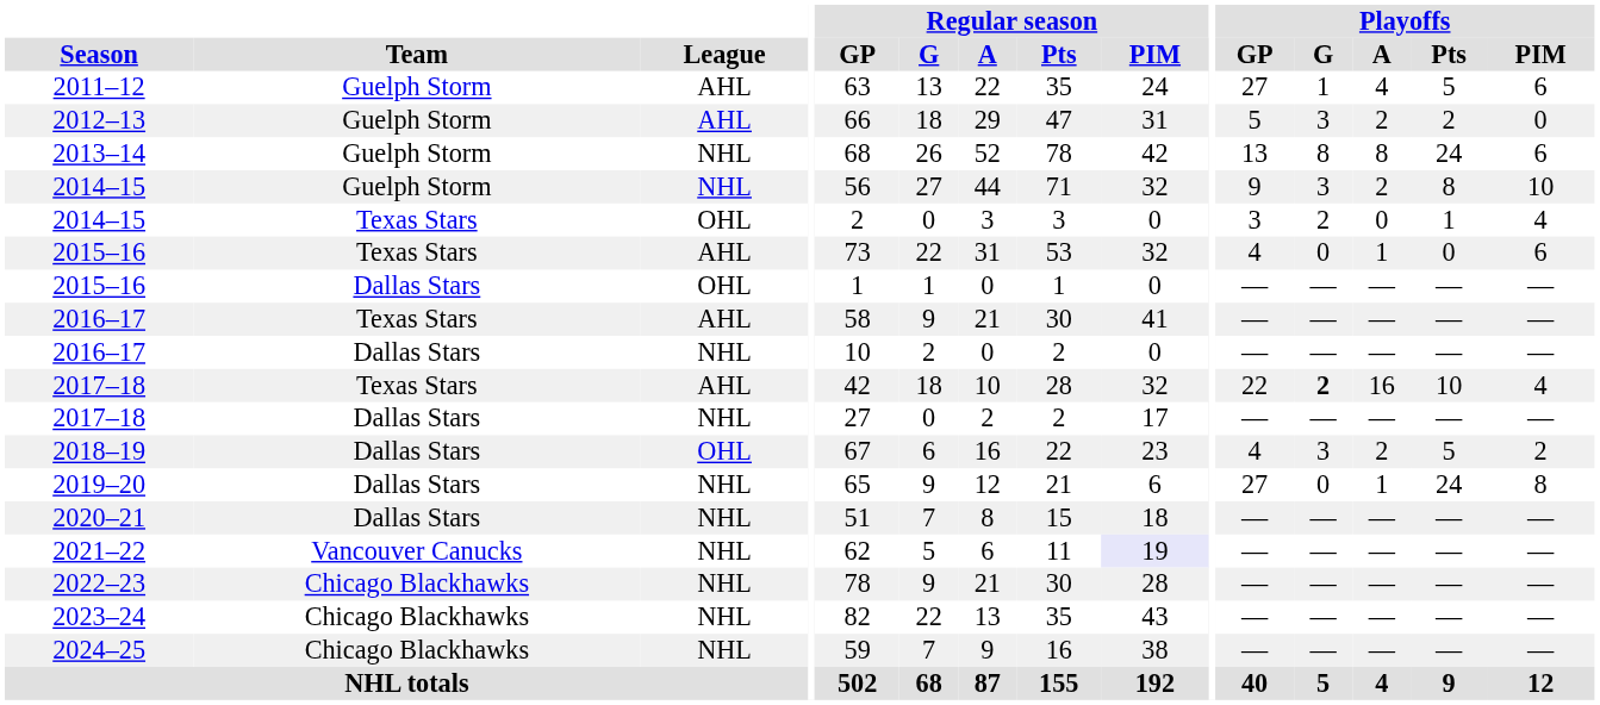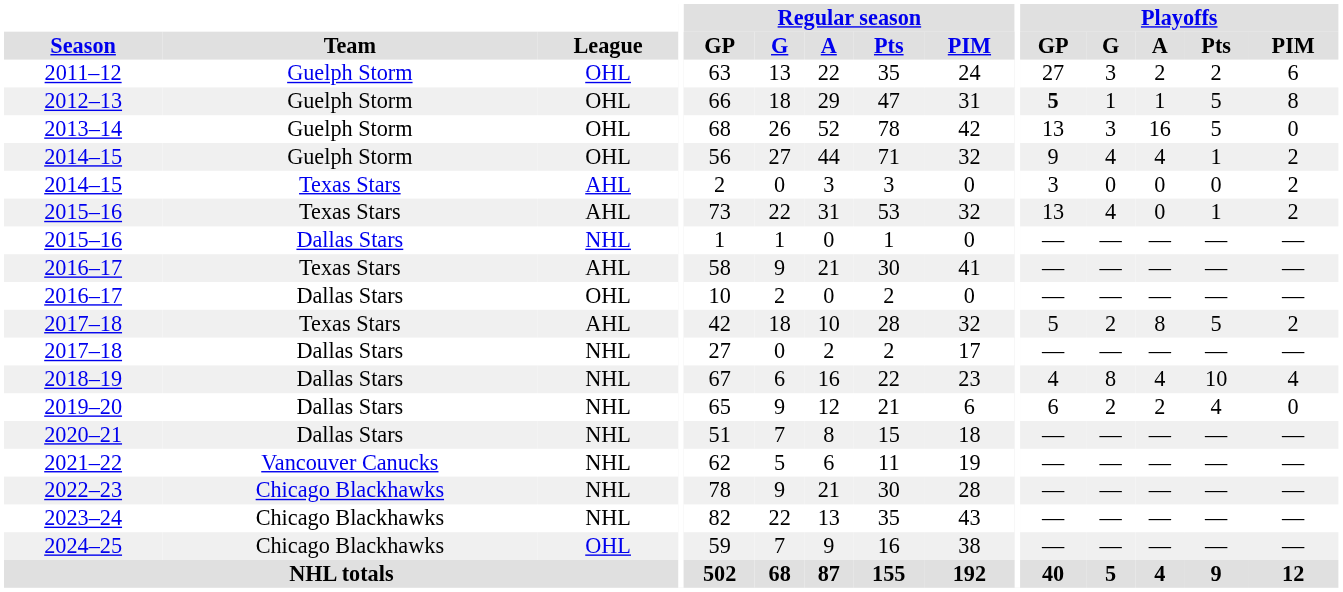2011–12 | League: AHL -> OHL
2011–12 | Playoffs / G: 1 -> 3
2011–12 | Playoffs / A: 4 -> 2
2011–12 | Playoffs / Pts: 5 -> 2
2012–13 | League: AHL -> OHL
2012–13 | Playoffs / GP: normal -> bold
2012–13 | Playoffs / G: 3 -> 1
2012–13 | Playoffs / A: 2 -> 1
2012–13 | Playoffs / Pts: 2 -> 5
2012–13 | Playoffs / PIM: 0 -> 8
2013–14 | League: NHL -> OHL
2013–14 | Playoffs / G: 8 -> 3
2013–14 | Playoffs / A: 8 -> 16
2013–14 | Playoffs / Pts: 24 -> 5
2013–14 | Playoffs / PIM: 6 -> 0
2014–15 / Guelph Storm | League: NHL -> OHL
2014–15 / Guelph Storm | Playoffs / G: 3 -> 4
2014–15 / Guelph Storm | Playoffs / A: 2 -> 4
2014–15 / Guelph Storm | Playoffs / Pts: 8 -> 1
2014–15 / Guelph Storm | Playoffs / PIM: 10 -> 2
2014–15 / Texas Stars | League: OHL -> AHL
2014–15 / Texas Stars | Playoffs / G: 2 -> 0
2014–15 / Texas Stars | Playoffs / Pts: 1 -> 0
2014–15 / Texas Stars | Playoffs / PIM: 4 -> 2
2015–16 / Texas Stars | Playoffs / GP: 4 -> 13
2015–16 / Texas Stars | Playoffs / G: 0 -> 4
2015–16 / Texas Stars | Playoffs / A: 1 -> 0
2015–16 / Texas Stars | Playoffs / Pts: 0 -> 1
2015–16 / Texas Stars | Playoffs / PIM: 6 -> 2
2015–16 / Dallas Stars | League: OHL -> NHL
2016–17 / Dallas Stars | League: NHL -> OHL
2017–18 / Texas Stars | Playoffs / GP: 22 -> 5
2017–18 / Texas Stars | Playoffs / G: bold -> normal
2017–18 / Texas Stars | Playoffs / A: 16 -> 8
2017–18 / Texas Stars | Playoffs / Pts: 10 -> 5
2017–18 / Texas Stars | Playoffs / PIM: 4 -> 2
2018–19 | League: OHL -> NHL
2018–19 | Playoffs / G: 3 -> 8
2018–19 | Playoffs / A: 2 -> 4
2018–19 | Playoffs / Pts: 5 -> 10
2018–19 | Playoffs / PIM: 2 -> 4
2019–20 | Playoffs / GP: 27 -> 6
2019–20 | Playoffs / G: 0 -> 2
2019–20 | Playoffs / A: 1 -> 2
2019–20 | Playoffs / Pts: 24 -> 4
2019–20 | Playoffs / PIM: 8 -> 0
2021–22 | Regular season / PIM: lavender background -> no background
2024–25 | League: NHL -> OHL
